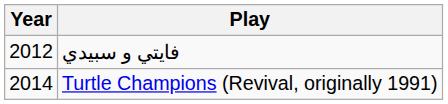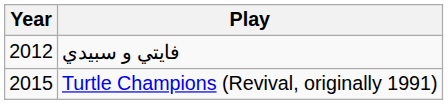Turtle Champions (Revival, originally 1991) | Year: 2014 -> 2015
